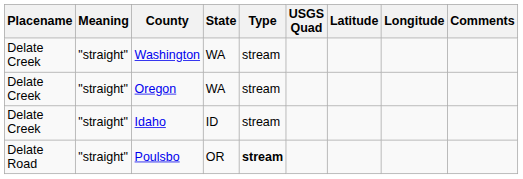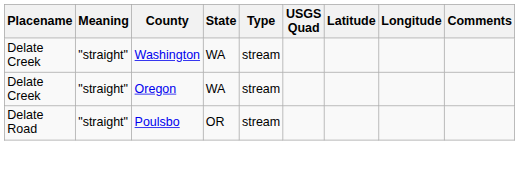- row: Delate Creek | "straight" | Idaho | ID | stream
Poulsbo | Type: bold -> normal
